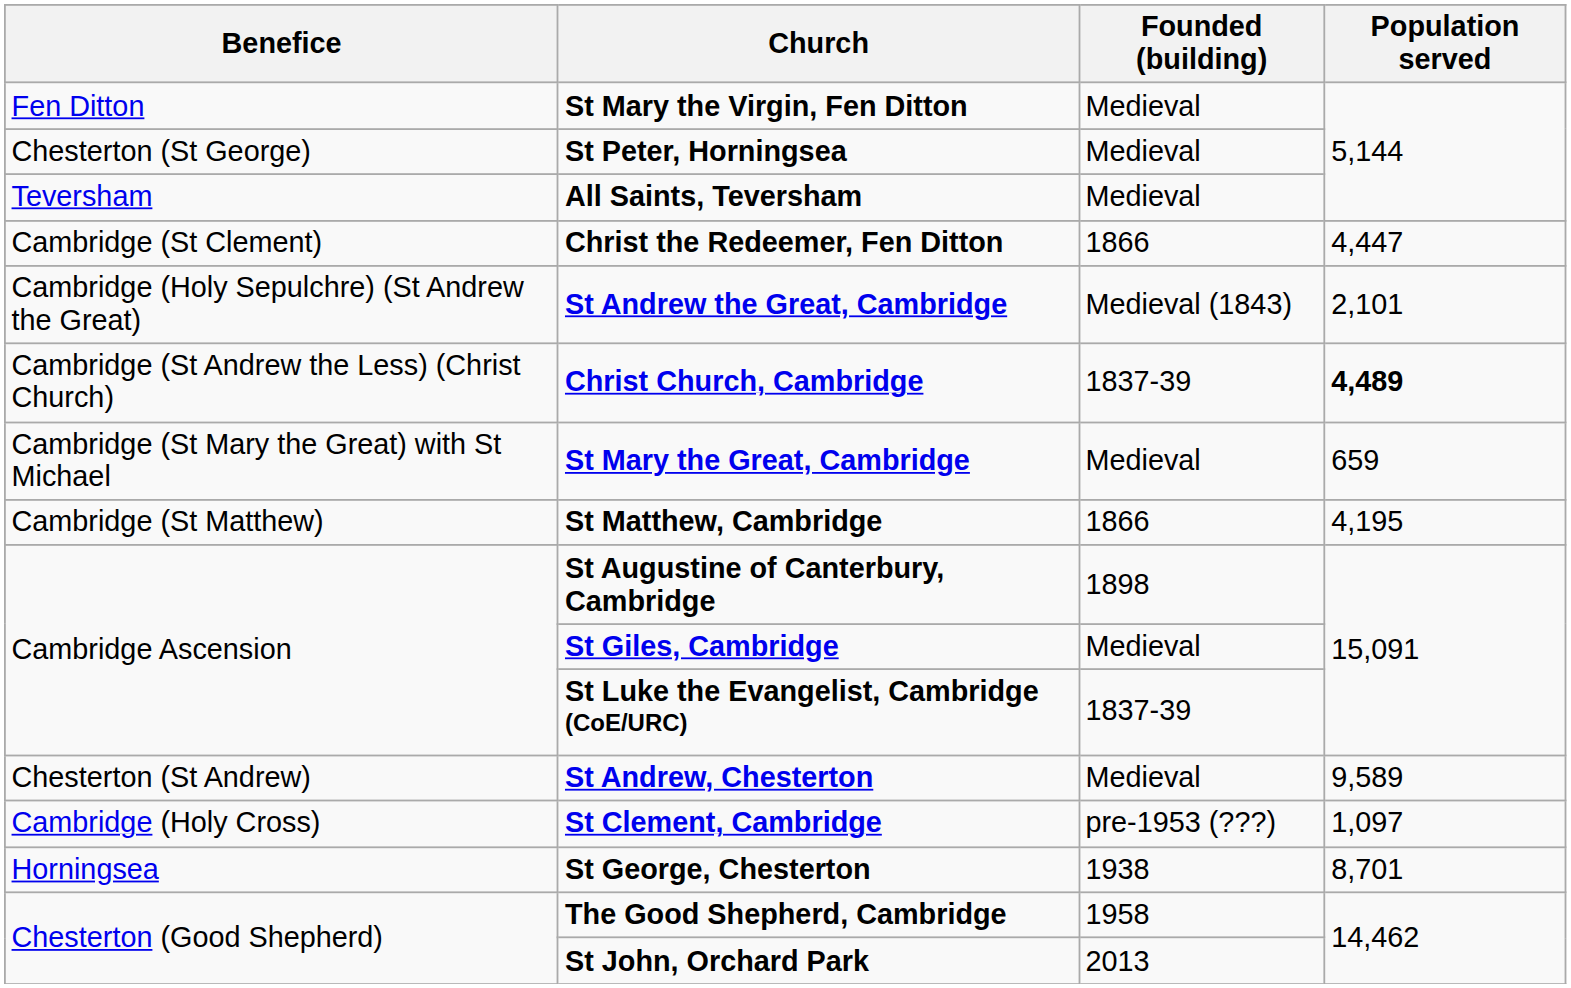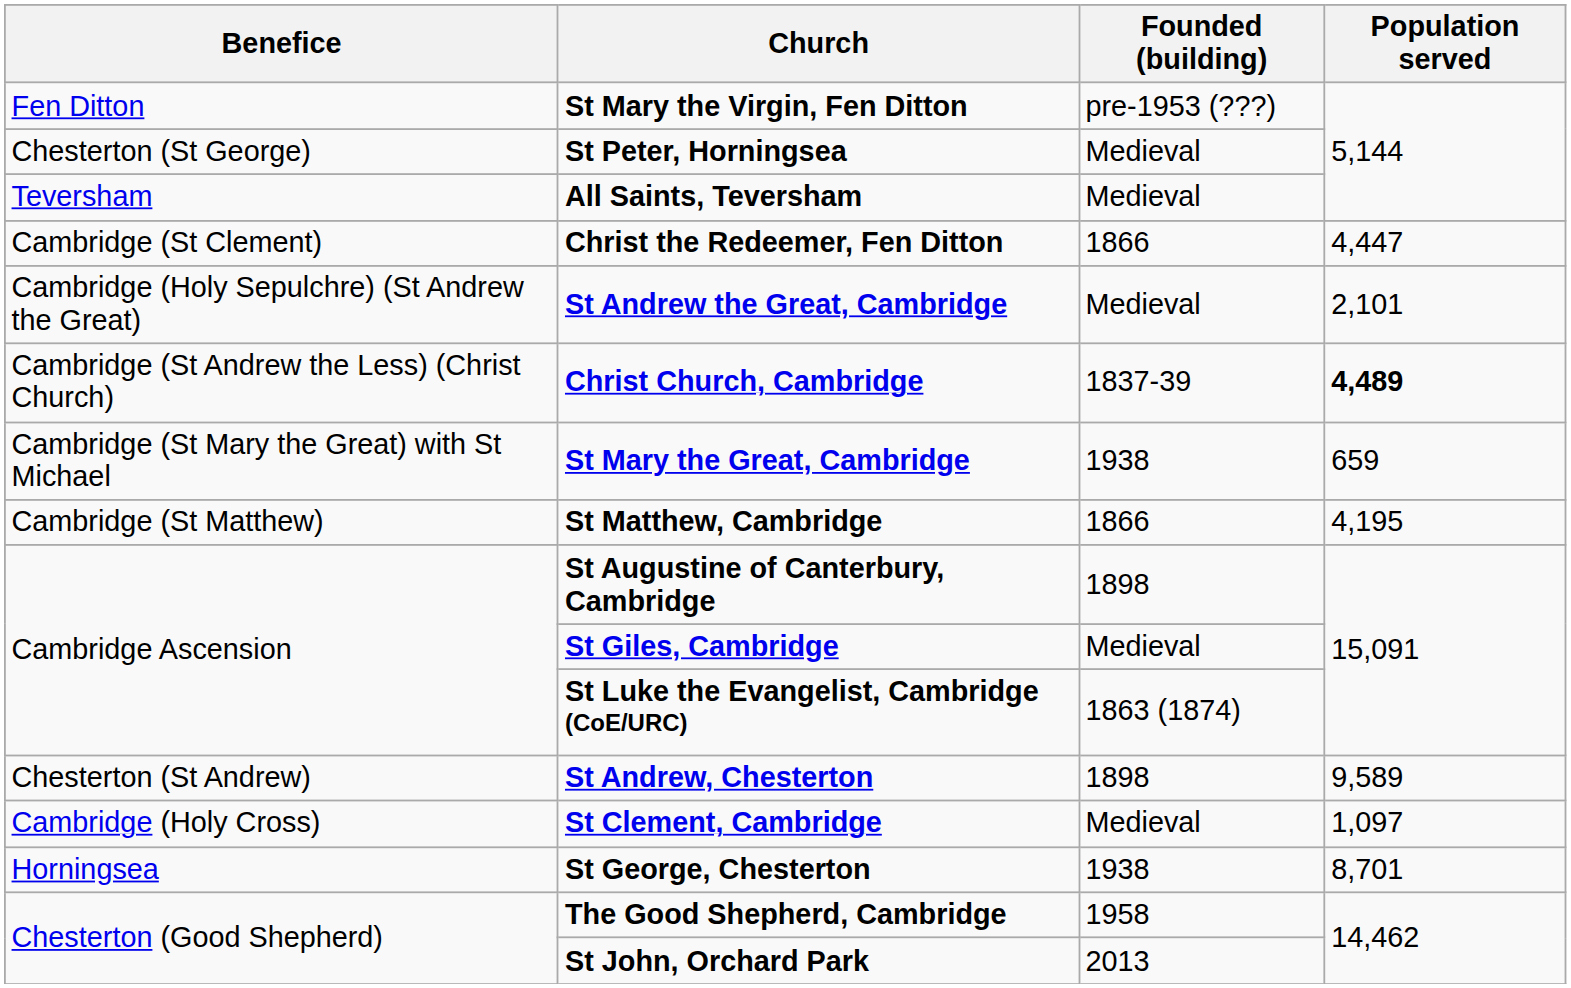St Mary the Virgin, Fen Ditton | Founded (building): Medieval -> pre-1953 (???)
St Andrew the Great, Cambridge | Founded (building): Medieval (1843) -> Medieval
St Mary the Great, Cambridge | Founded (building): Medieval -> 1938
St Luke the Evangelist, Cambridge (CoE/URC) | Founded (building): 1837-39 -> 1863 (1874)
St Andrew, Chesterton | Founded (building): Medieval -> 1898
St Clement, Cambridge | Founded (building): pre-1953 (???) -> Medieval
